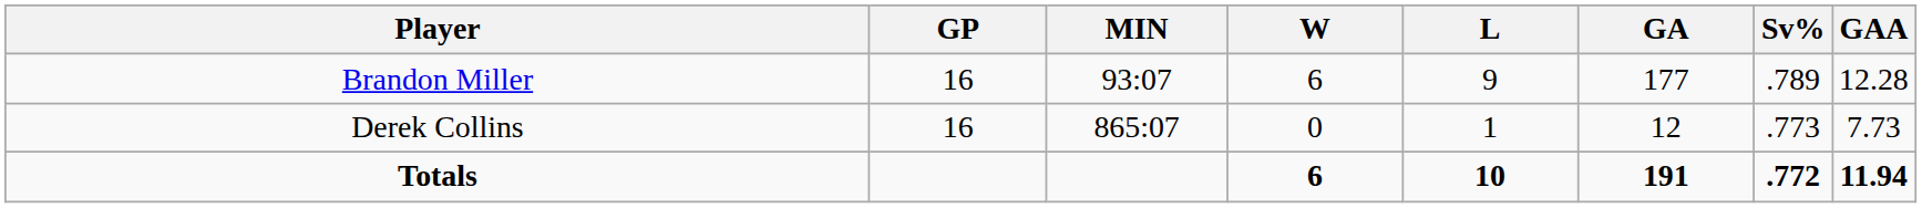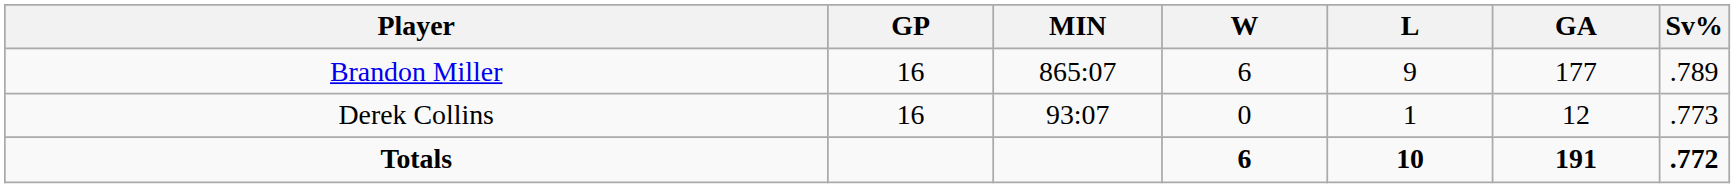- column: GAA | 12.28 | 7.73 | 11.94
Brandon Miller | MIN: 93:07 -> 865:07
Derek Collins | MIN: 865:07 -> 93:07
